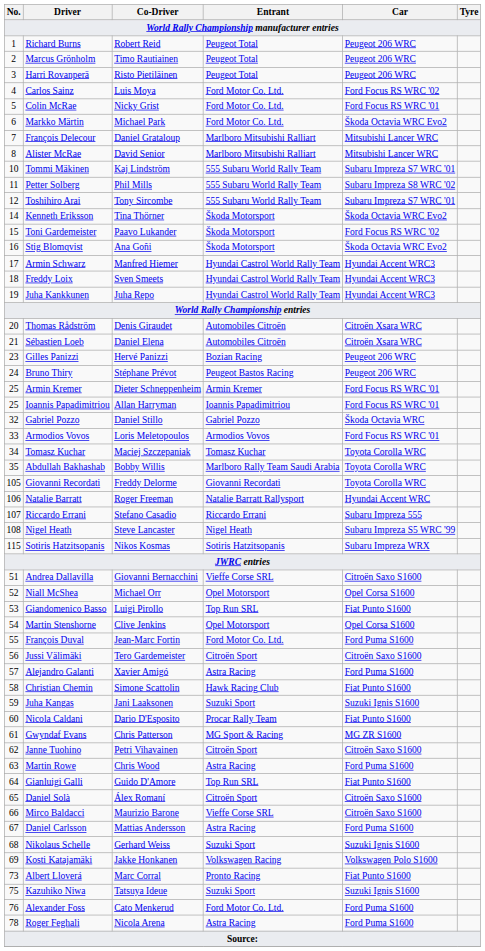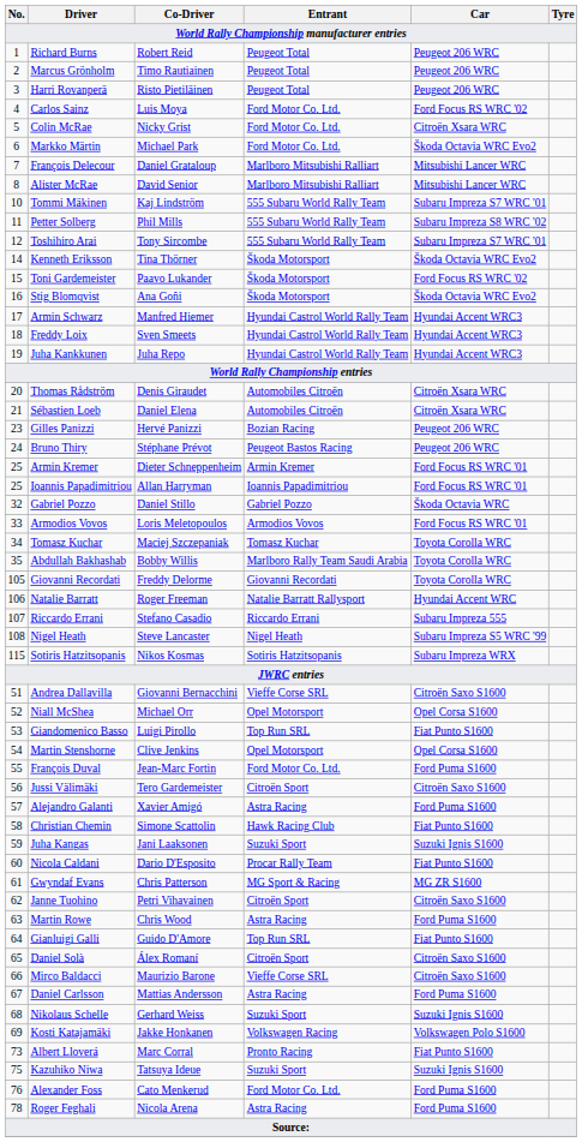Colin McRae | Car: Ford Focus RS WRC '01 -> Citroën Xsara WRC
